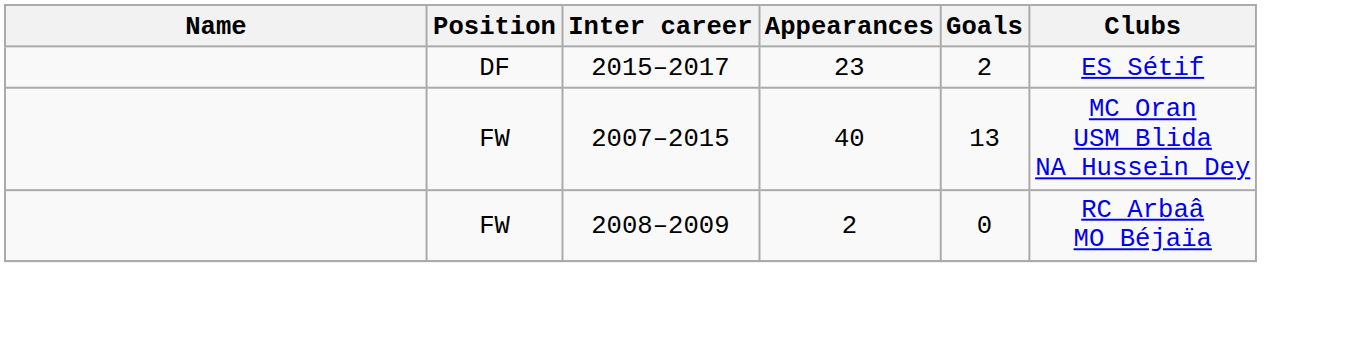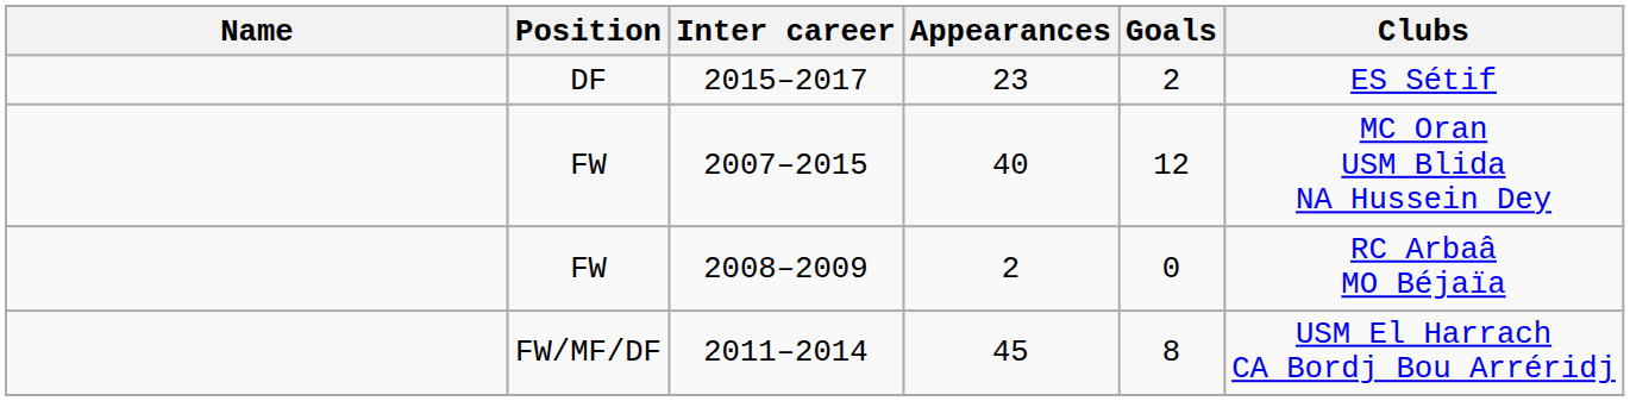2007–2015 | Goals: 13 -> 12
+ row: FW/MF/DF | 2011–2014 | 45 | 8 | USM El Harrach CA Bordj Bou Arréridj
